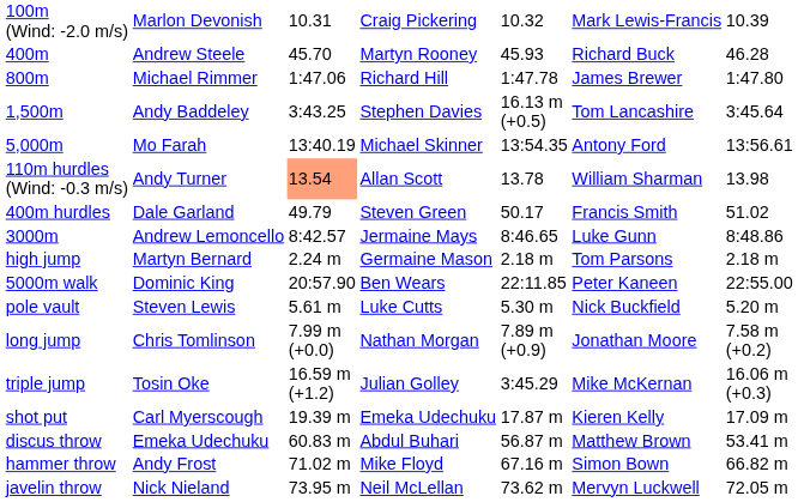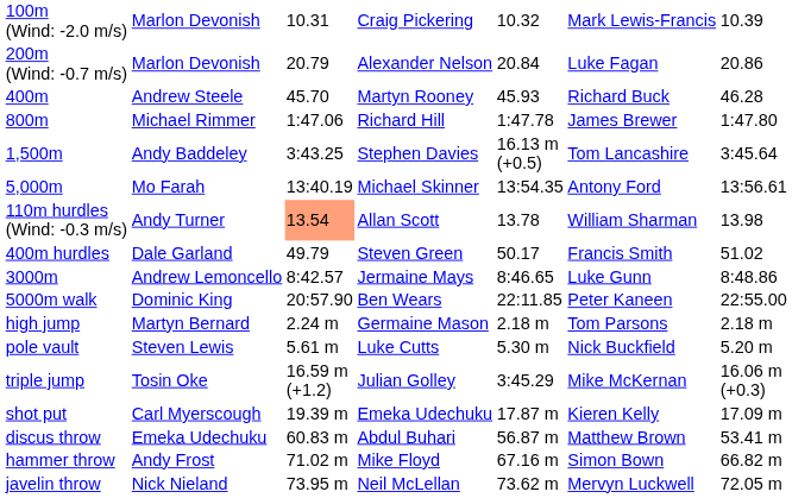+ row: 200m (Wind: -0.7 m/s) | Marlon Devonish | 20.79 | Alexander Nelson | 20.84 | Luke Fagan | 20.86
rows swapped: 5000m walk <-> high jump
- row: long jump | Chris Tomlinson | 7.99 m (+0.0) | Nathan Morgan | 7.89 m (+0.9) | Jonathan Moore | 7.58 m (+0.2)
